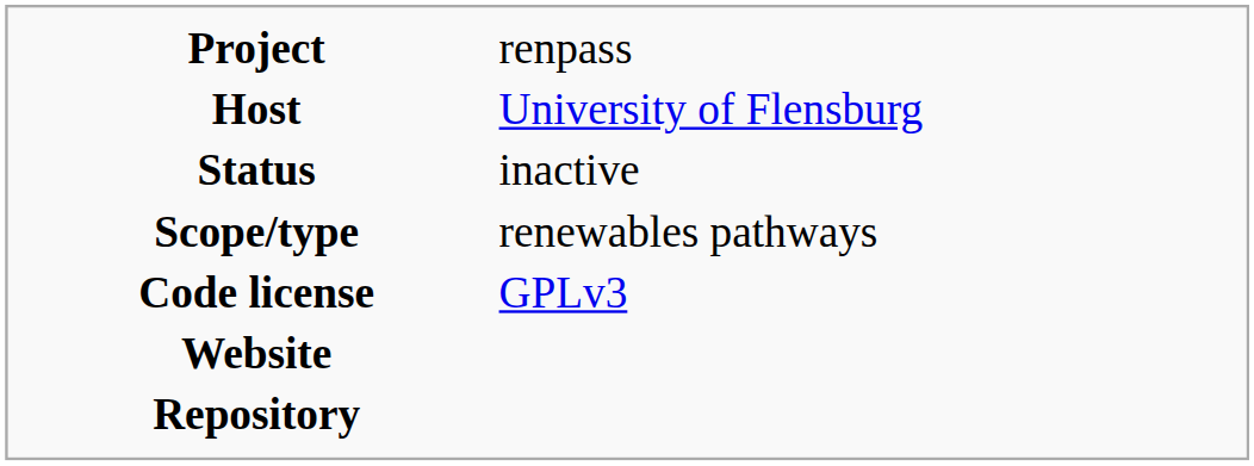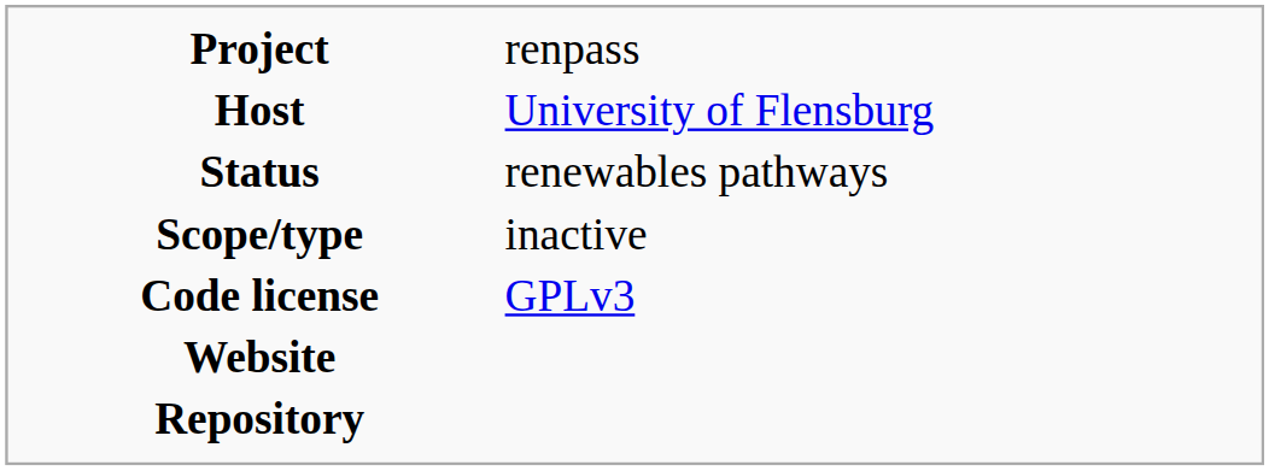Status | column 2: inactive -> renewables pathways
Scope/type | column 2: renewables pathways -> inactive
